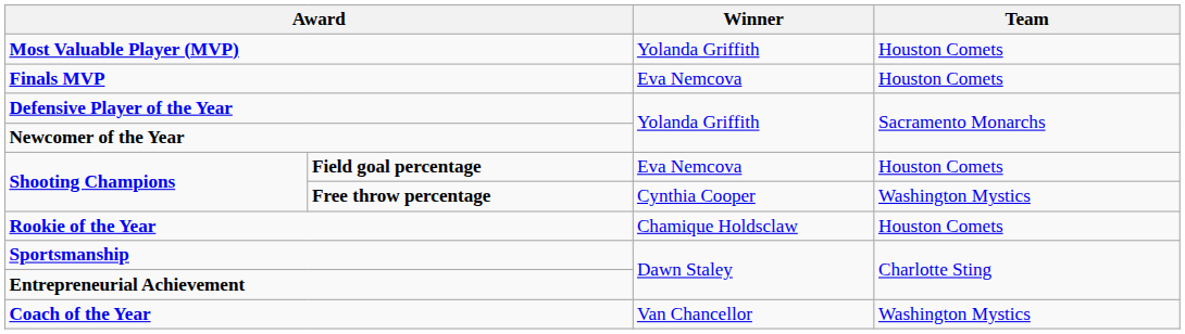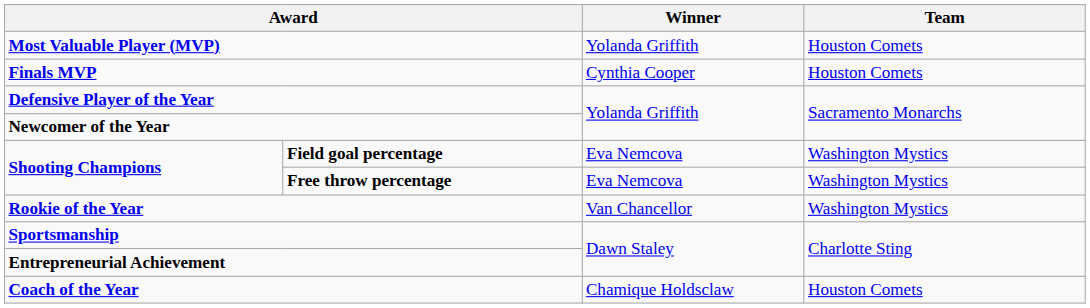Finals MVP | Winner: Eva Nemcova -> Cynthia Cooper
Field goal percentage | Team: Houston Comets -> Washington Mystics
Free throw percentage | Winner: Cynthia Cooper -> Eva Nemcova
Rookie of the Year | Winner: Chamique Holdsclaw -> Van Chancellor
Rookie of the Year | Team: Houston Comets -> Washington Mystics
Coach of the Year | Winner: Van Chancellor -> Chamique Holdsclaw
Coach of the Year | Team: Washington Mystics -> Houston Comets
